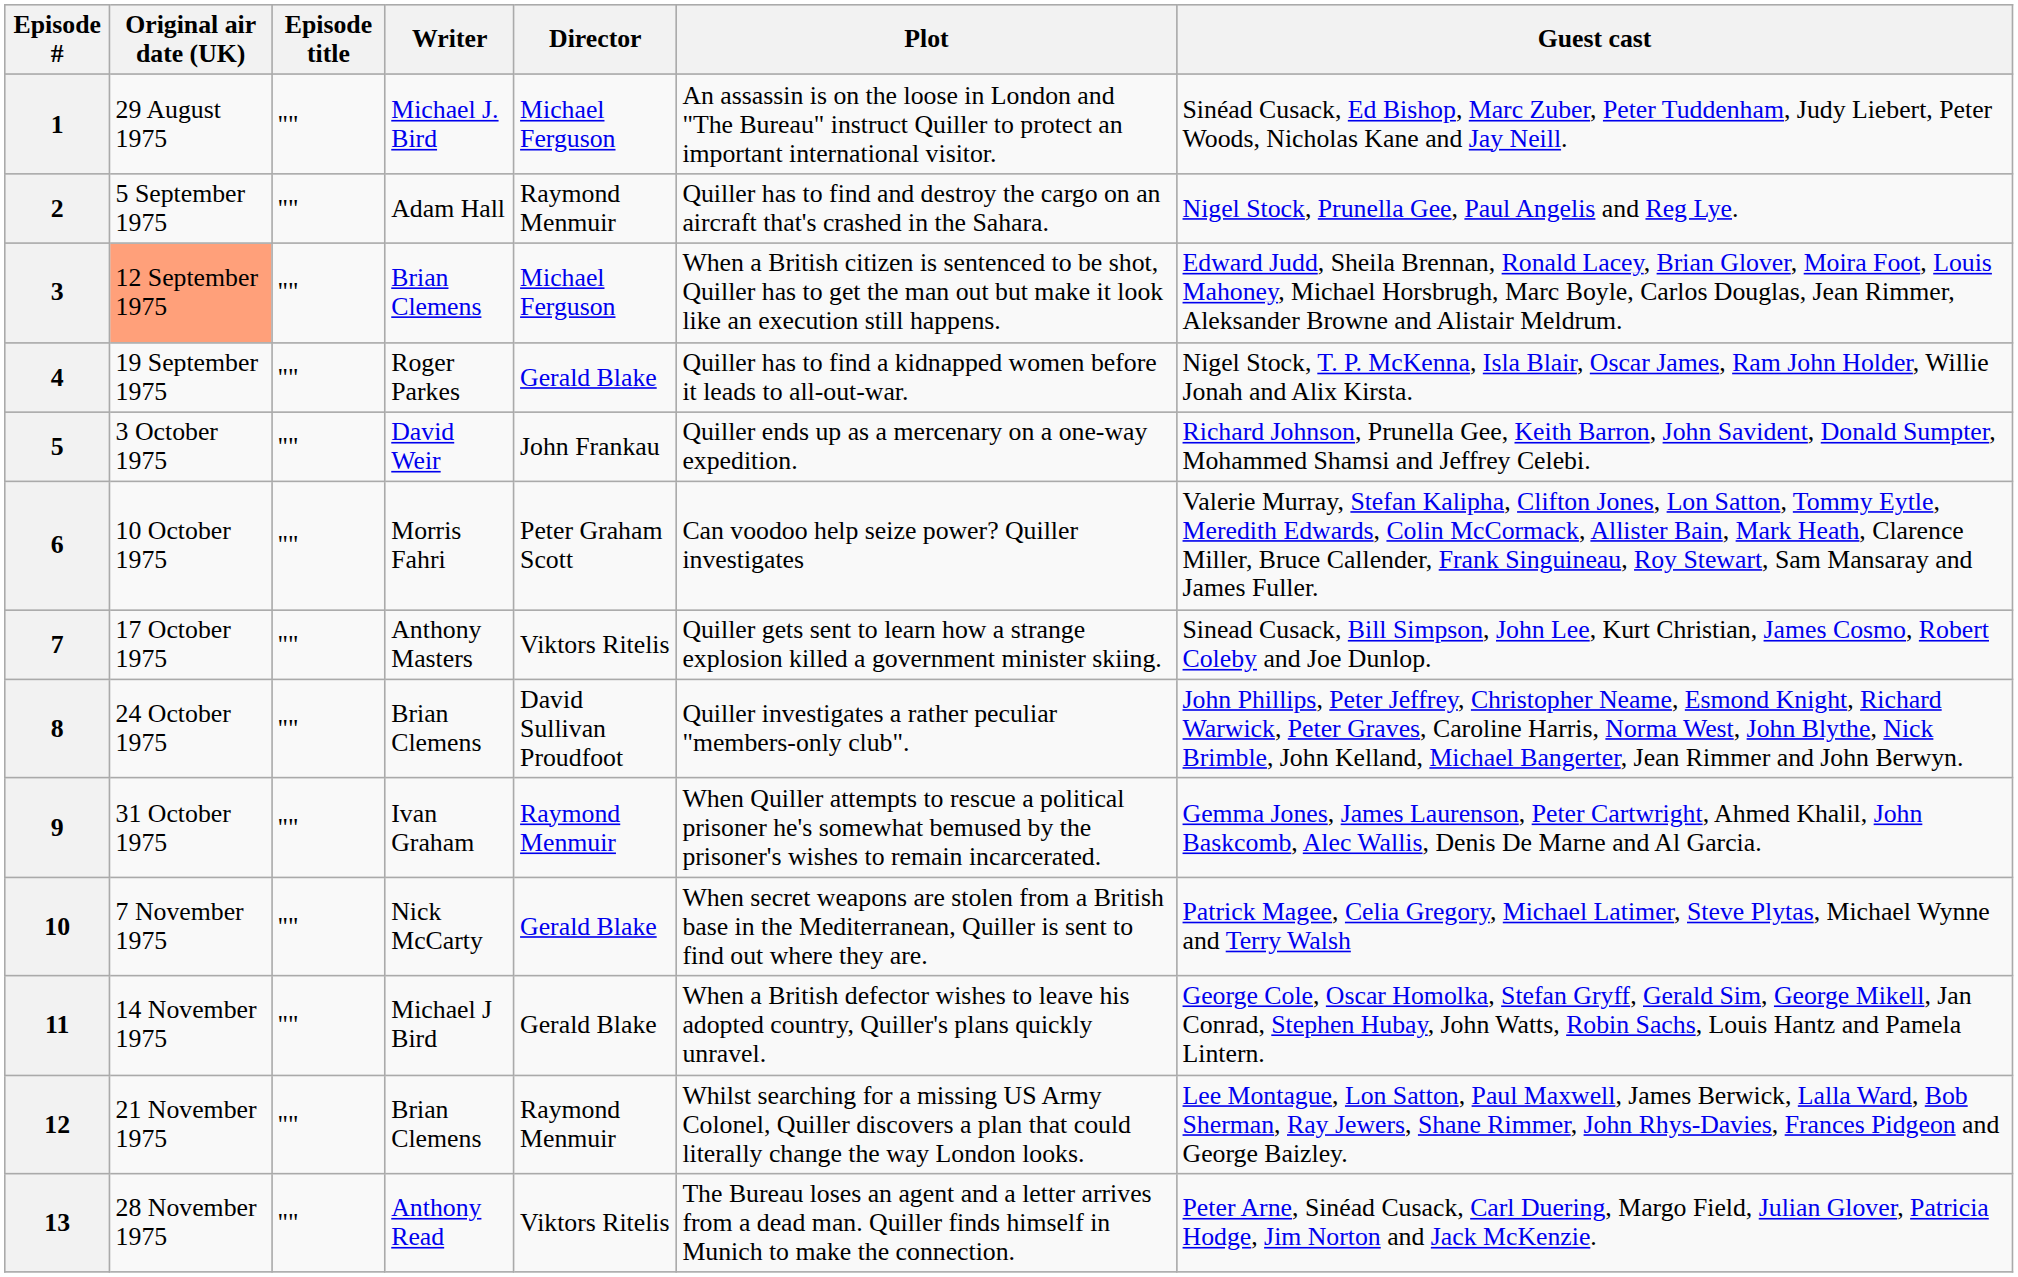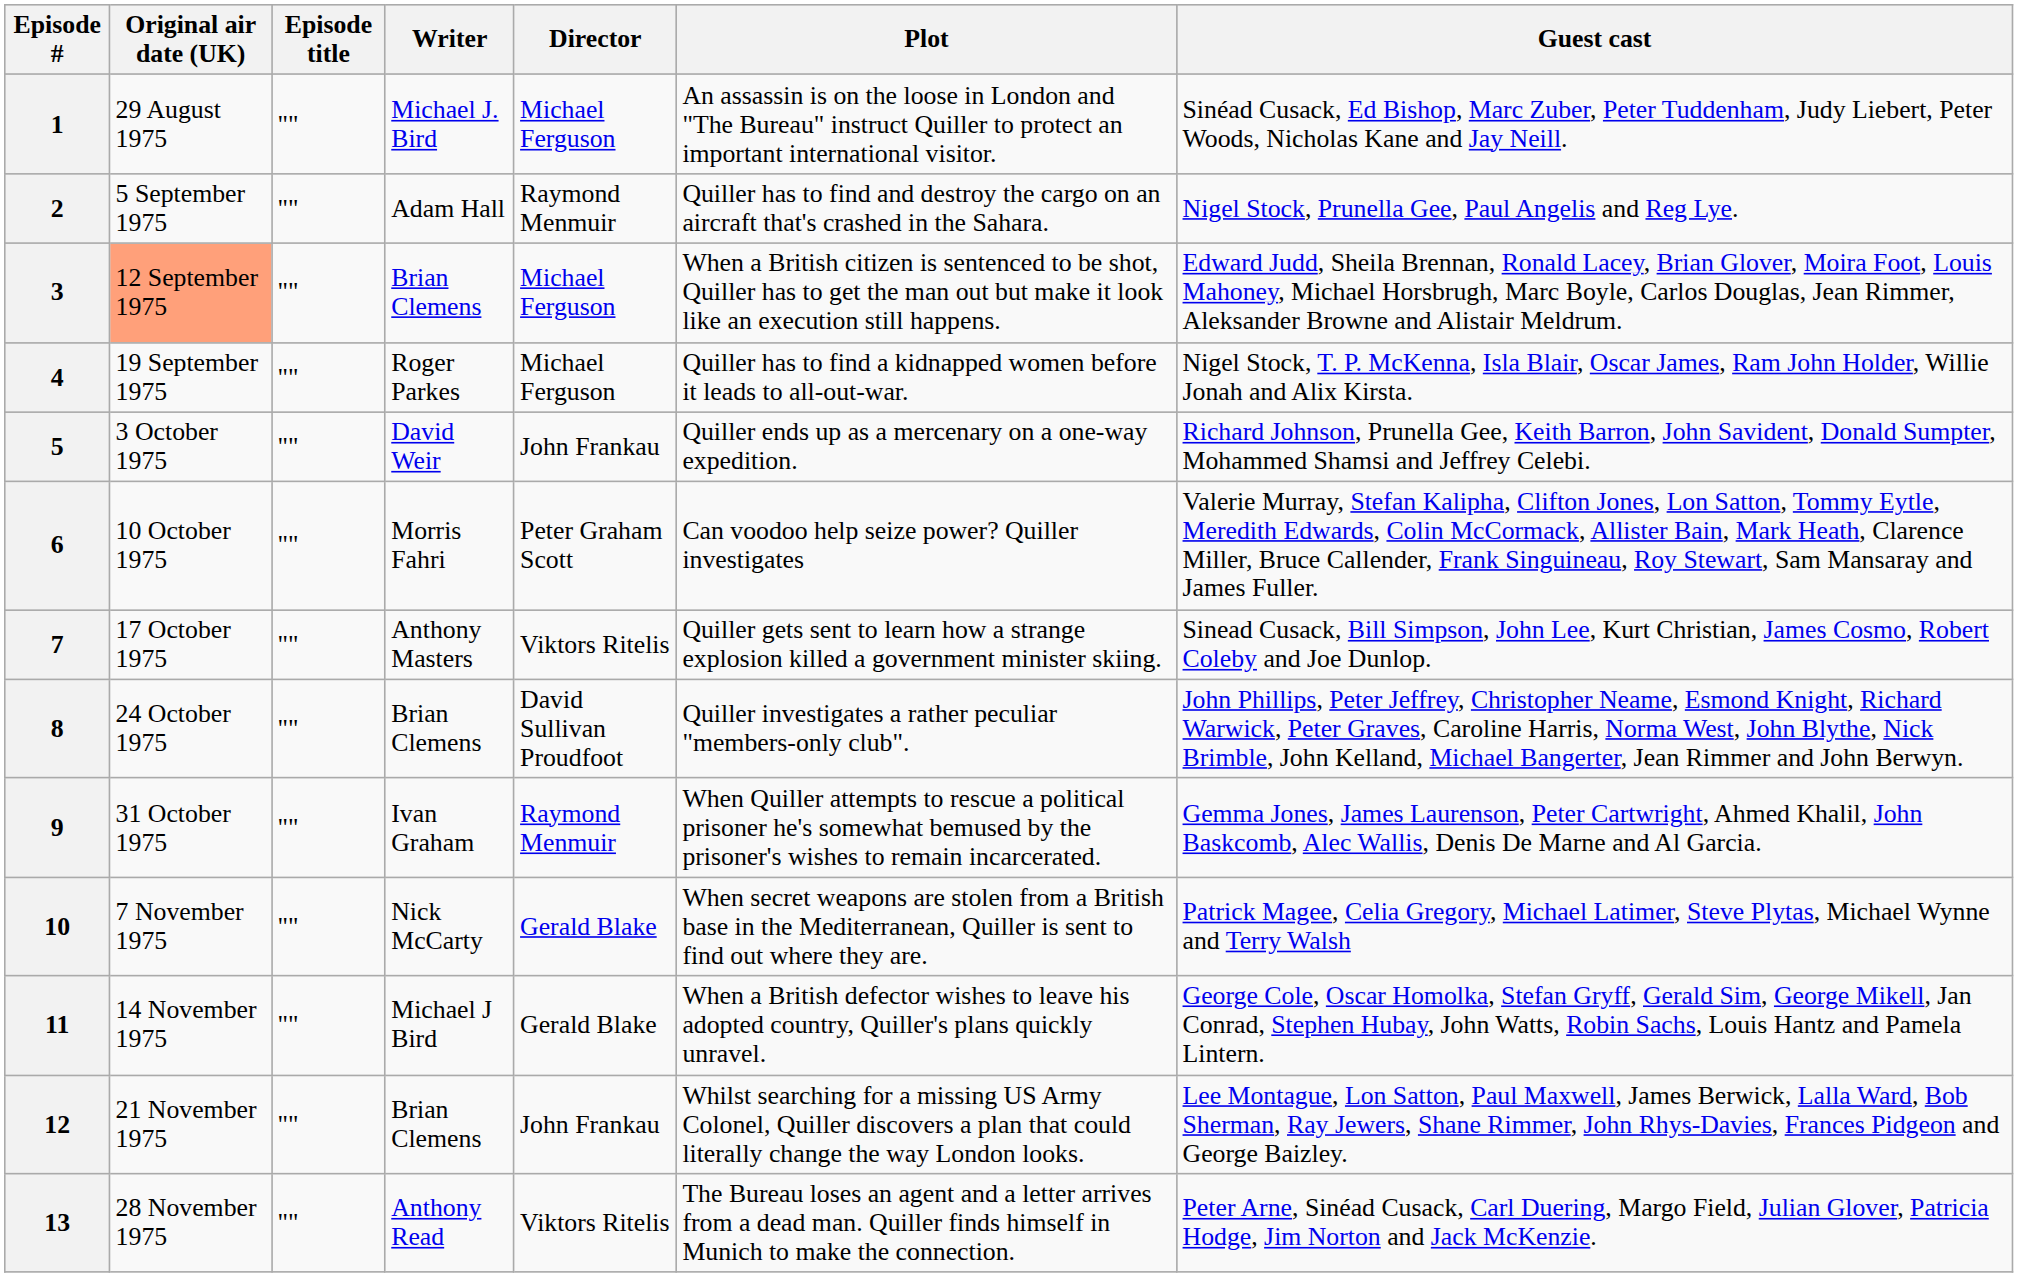4 | Director: Gerald Blake -> Michael Ferguson
12 | Director: Raymond Menmuir -> John Frankau
